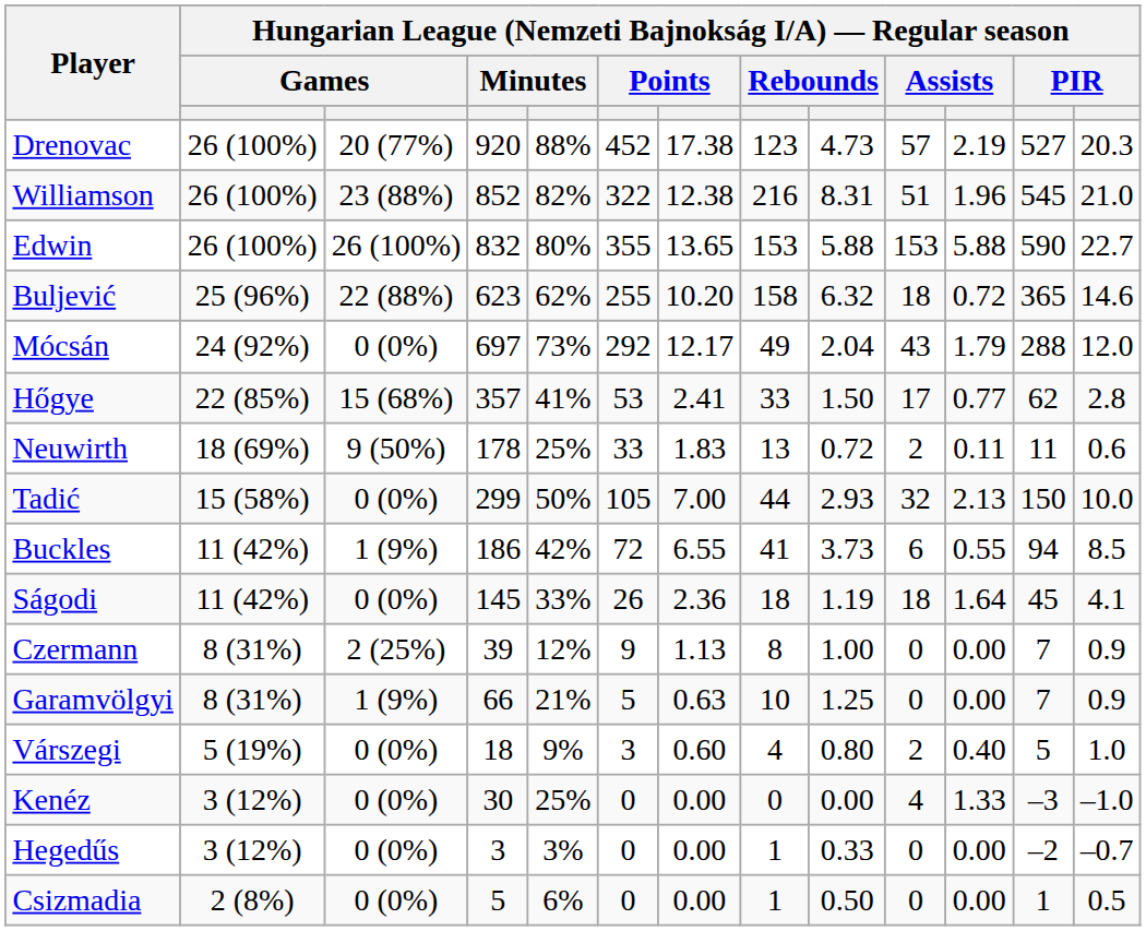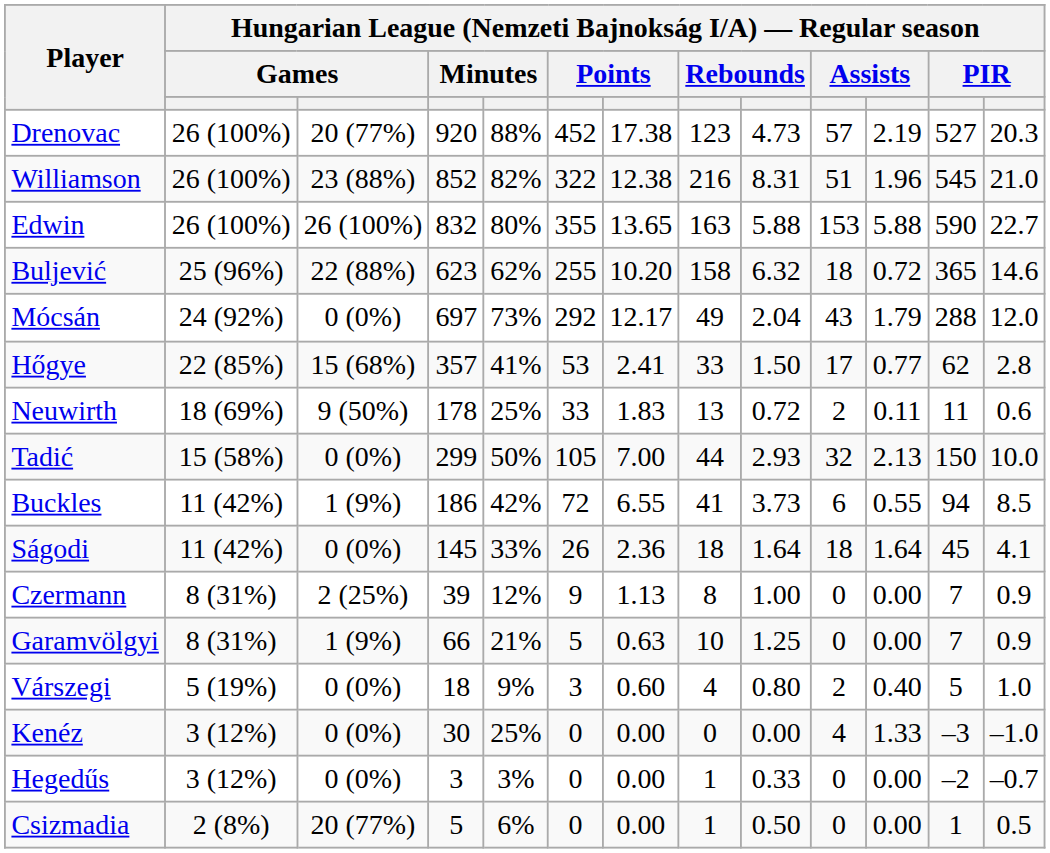Edwin | column 8: 153 -> 163
Ságodi | column 9: 1.19 -> 1.64
Csizmadia | column 3: 0 (0%) -> 20 (77%)
